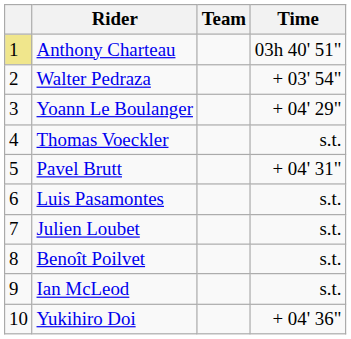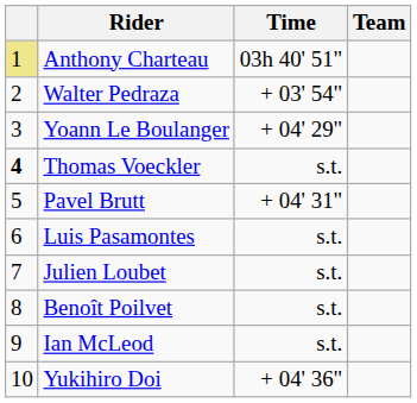columns swapped: Team <-> Time
Thomas Voeckler | column 1: normal -> bold
